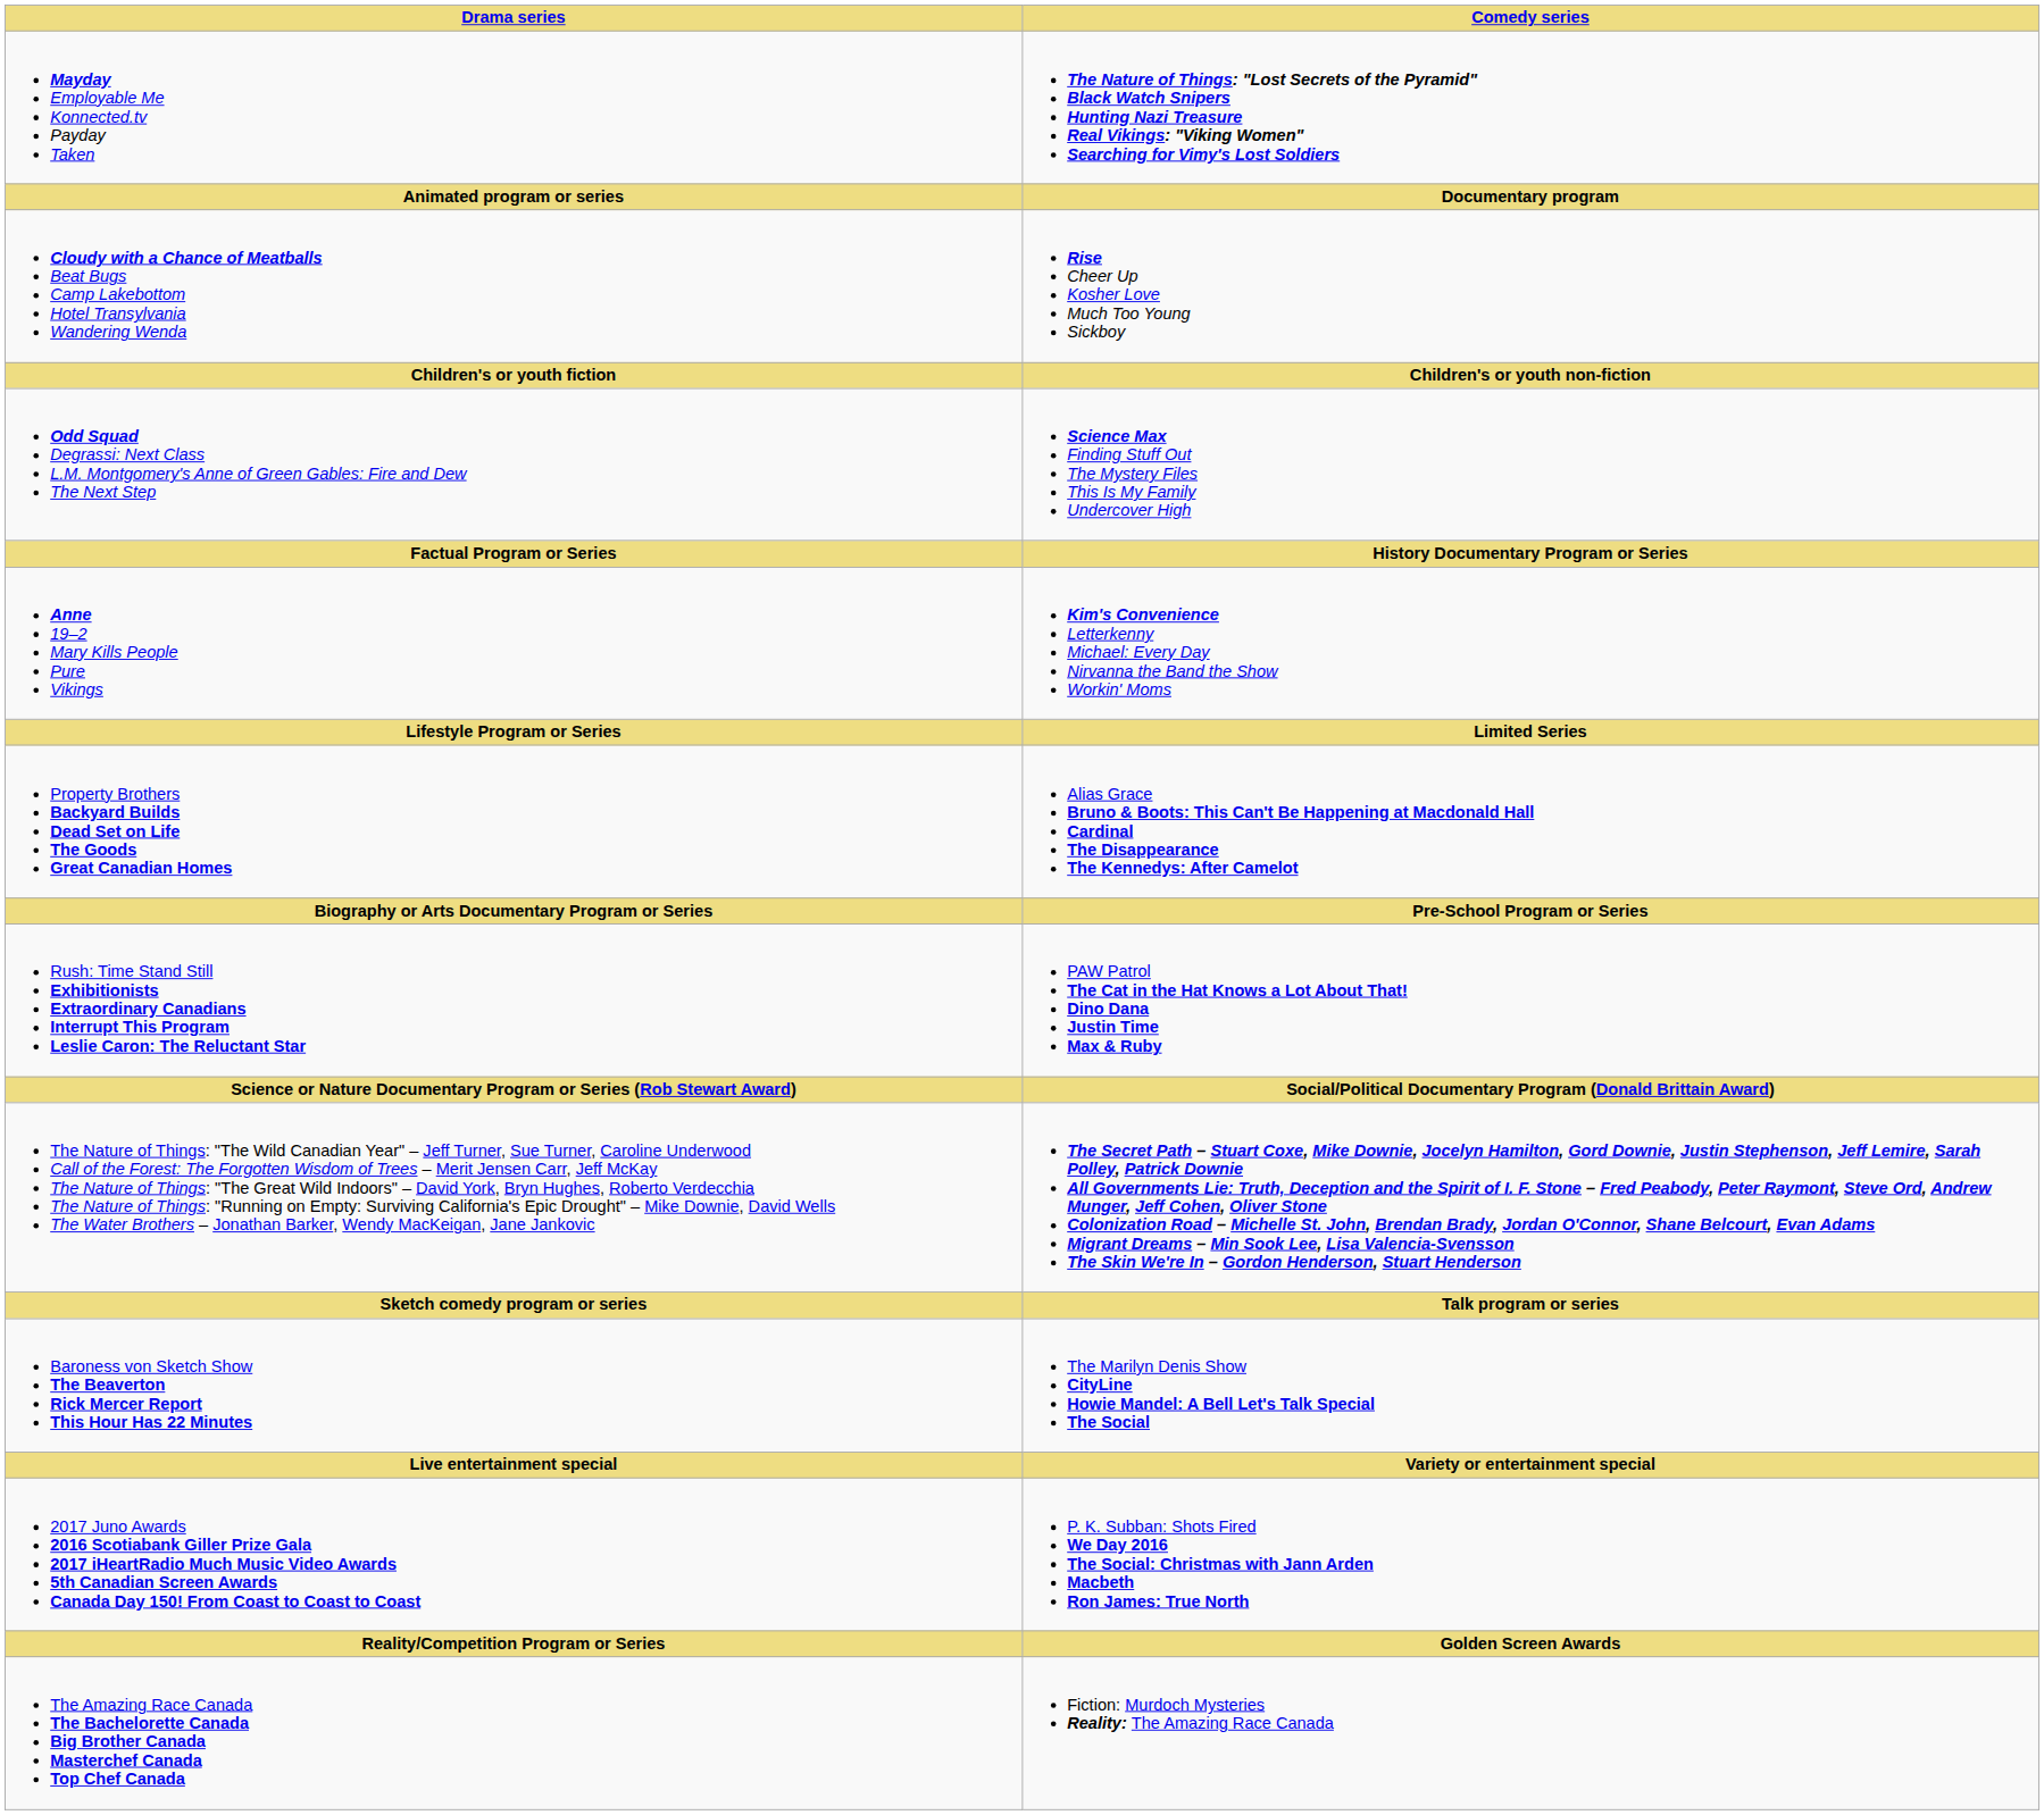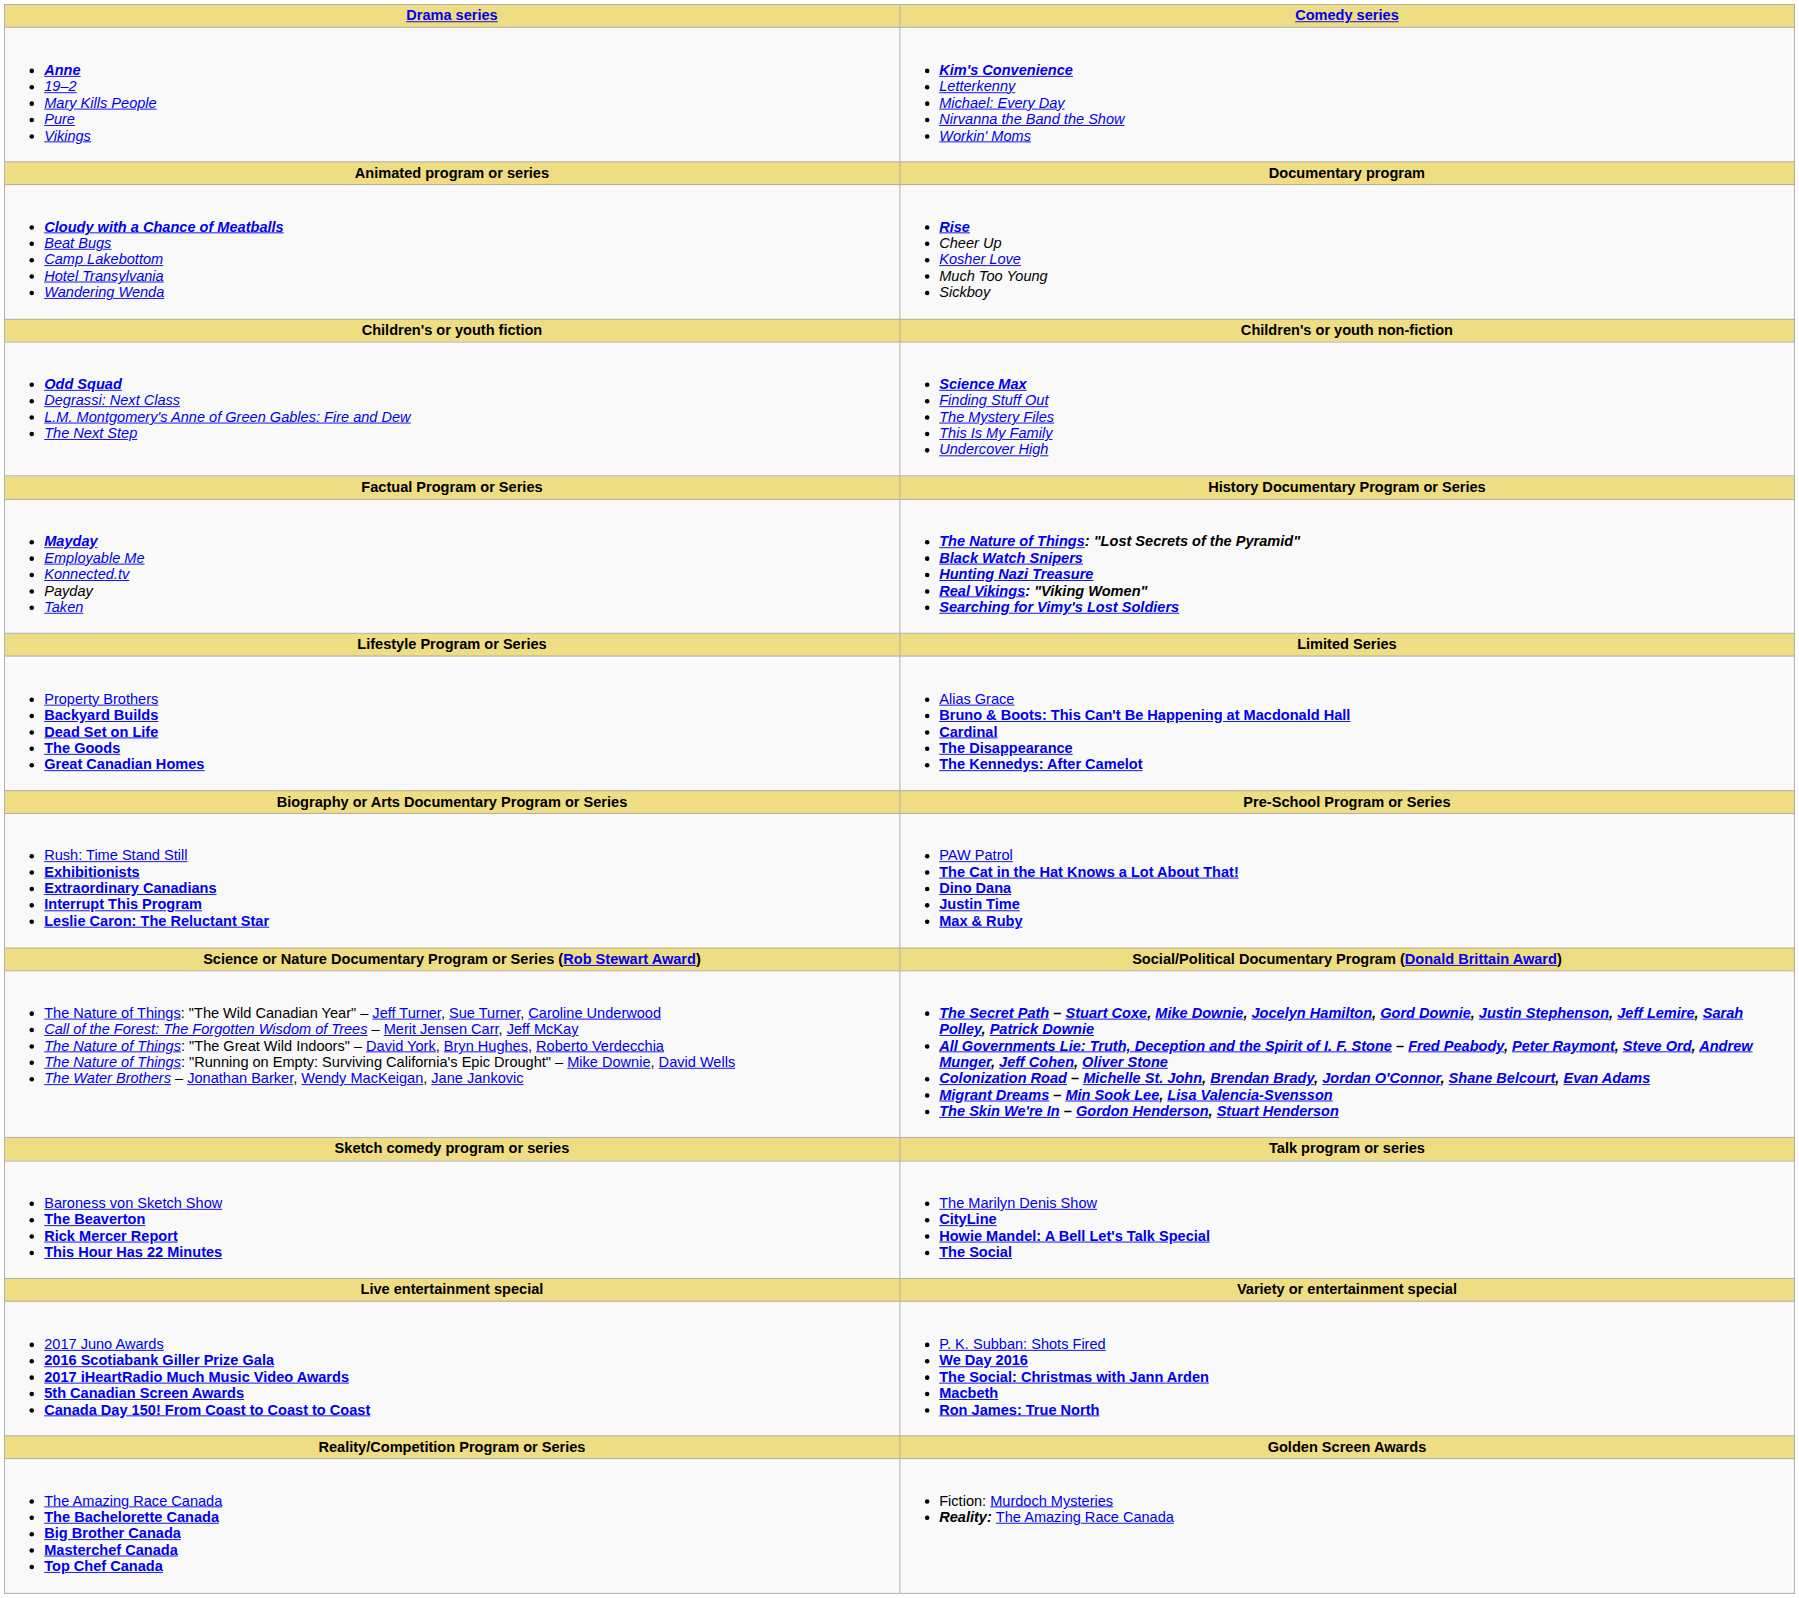rows swapped: Anne 19–2 Mary Kills People Pure Vikings <-> Mayday Employable Me Konnected.tv Payday Taken
